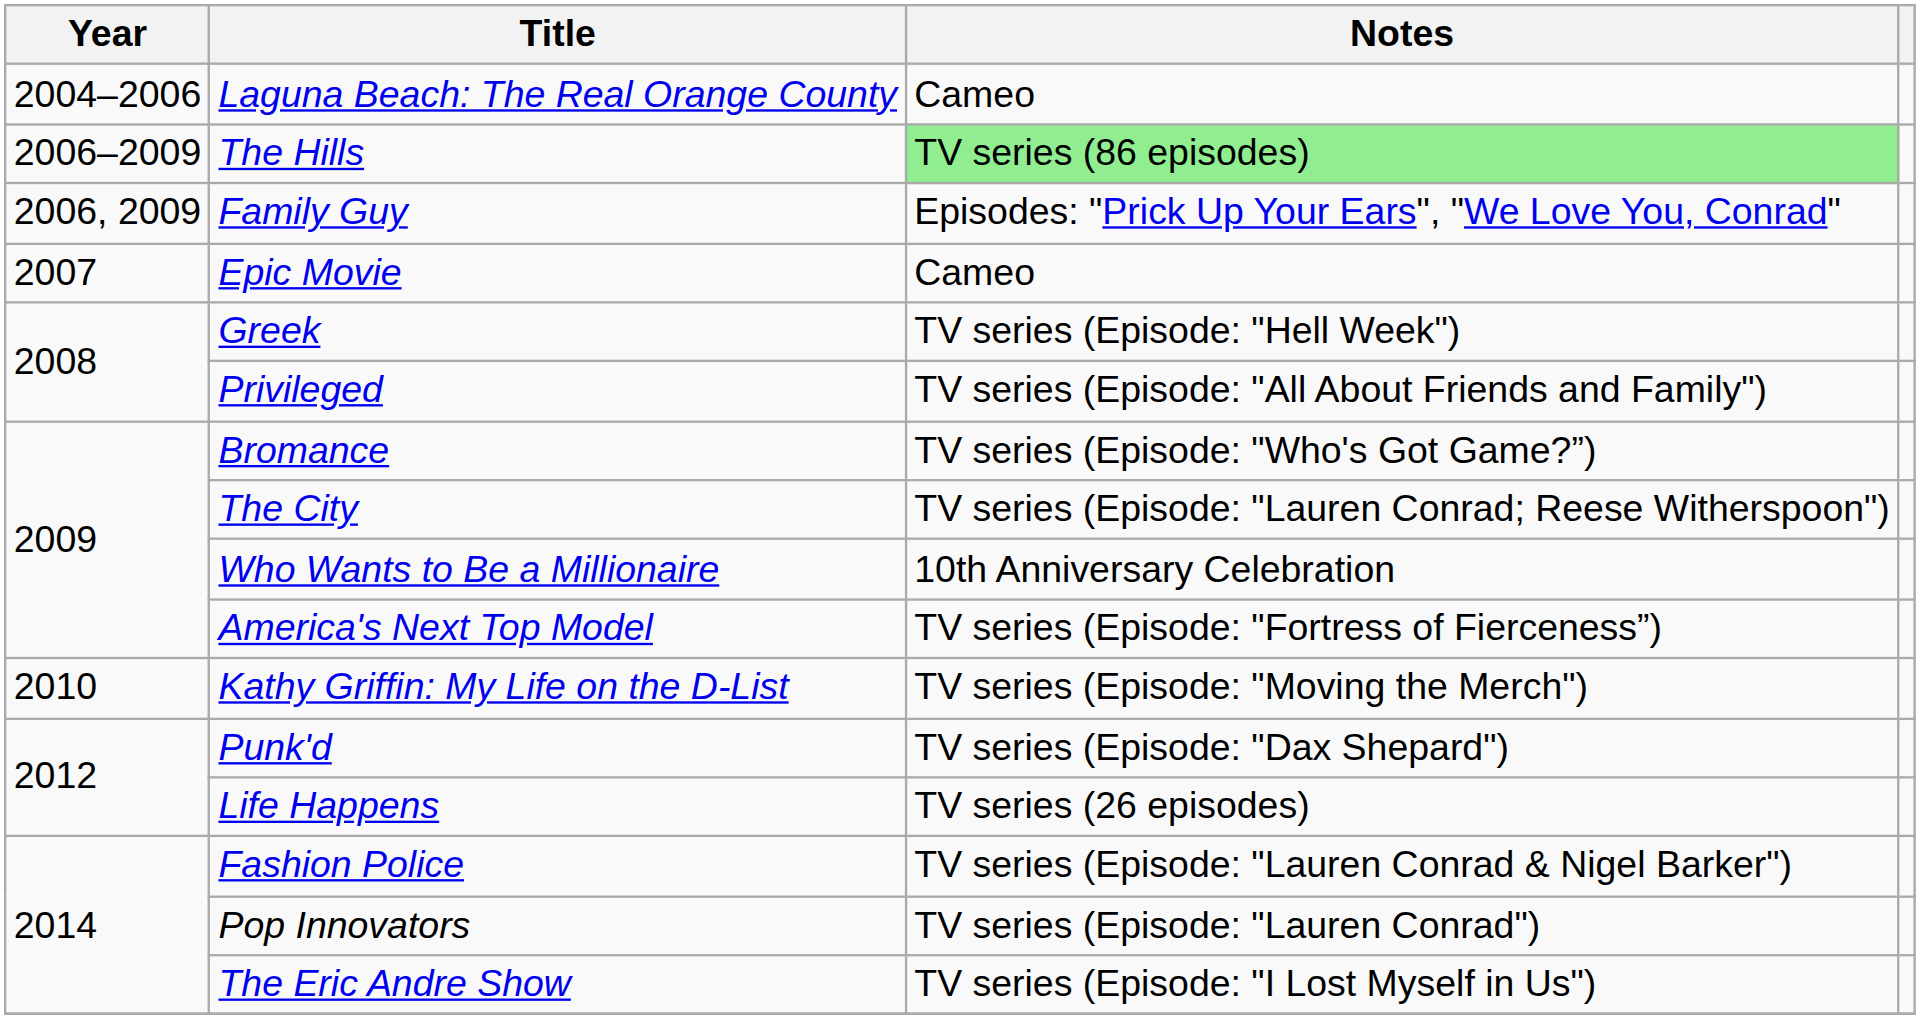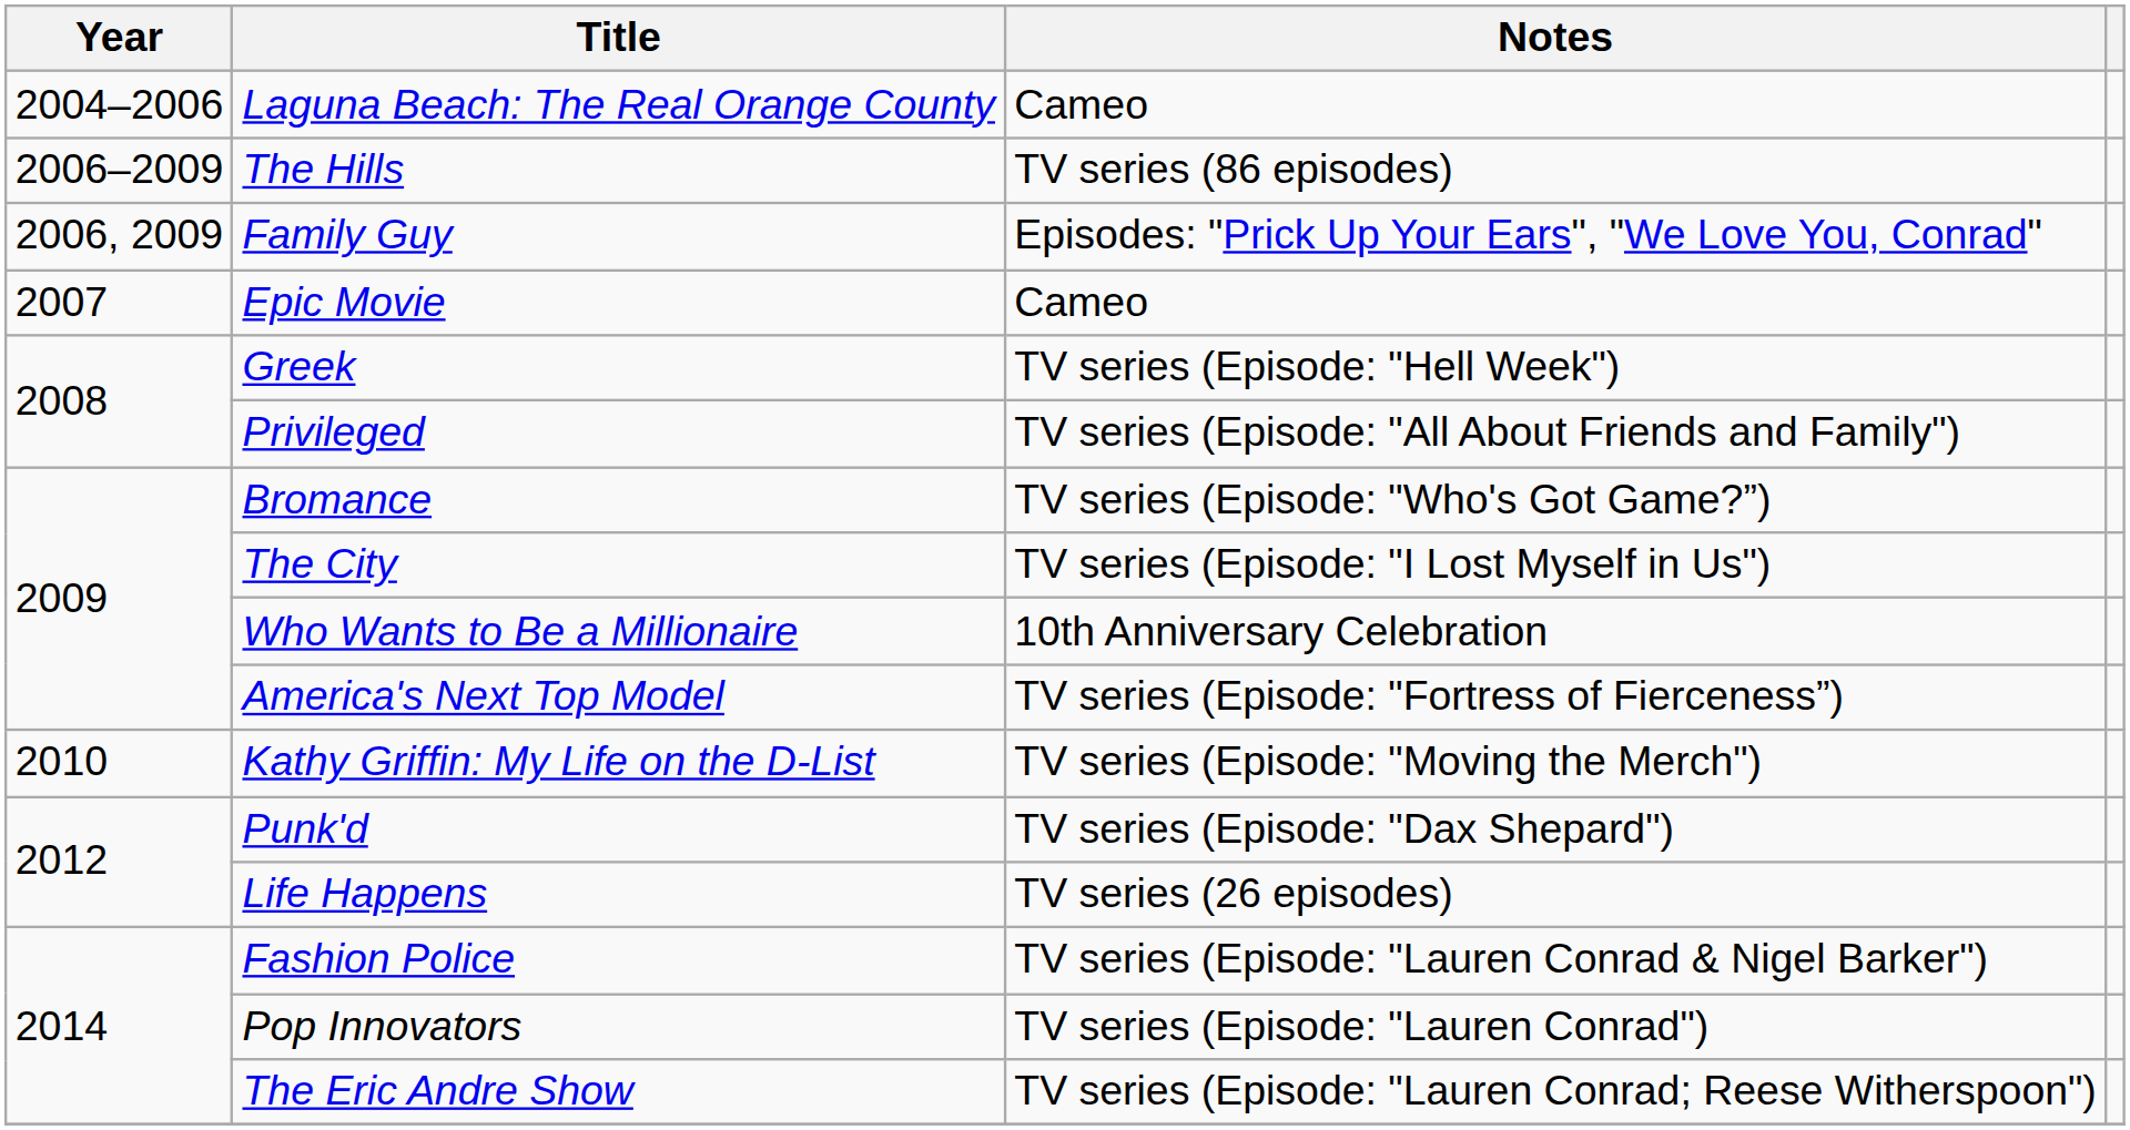The Hills | Notes: lightgreen background -> no background
The City | Notes: TV series (Episode: "Lauren Conrad; Reese Witherspoon") -> TV series (Episode: "I Lost Myself in Us")
The Eric Andre Show | Notes: TV series (Episode: "I Lost Myself in Us") -> TV series (Episode: "Lauren Conrad; Reese Witherspoon")
